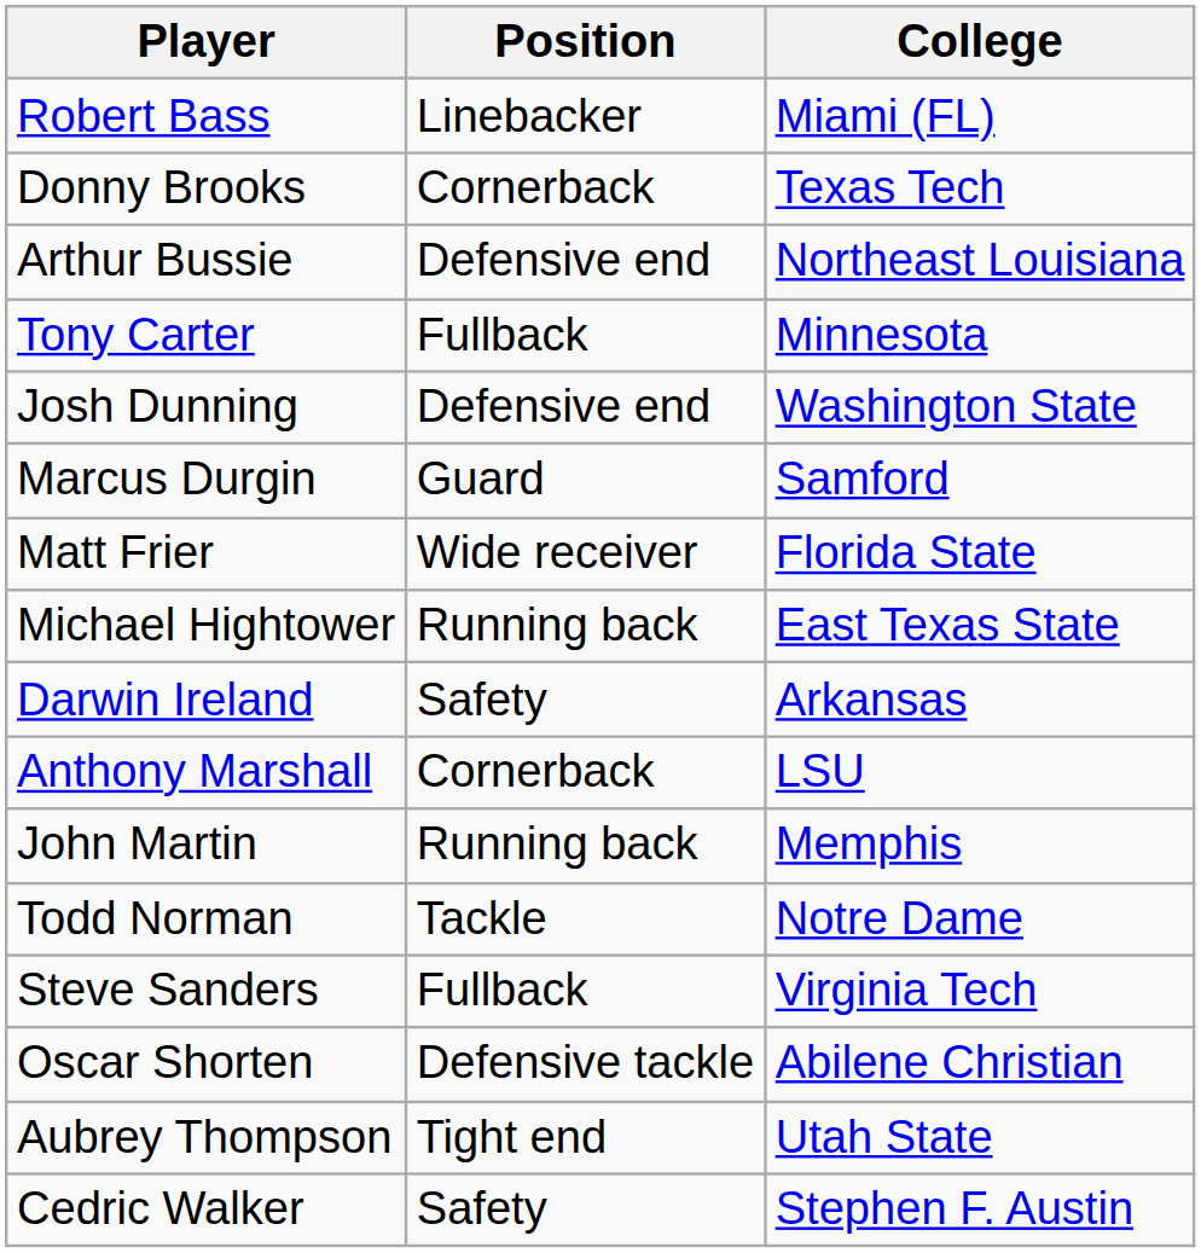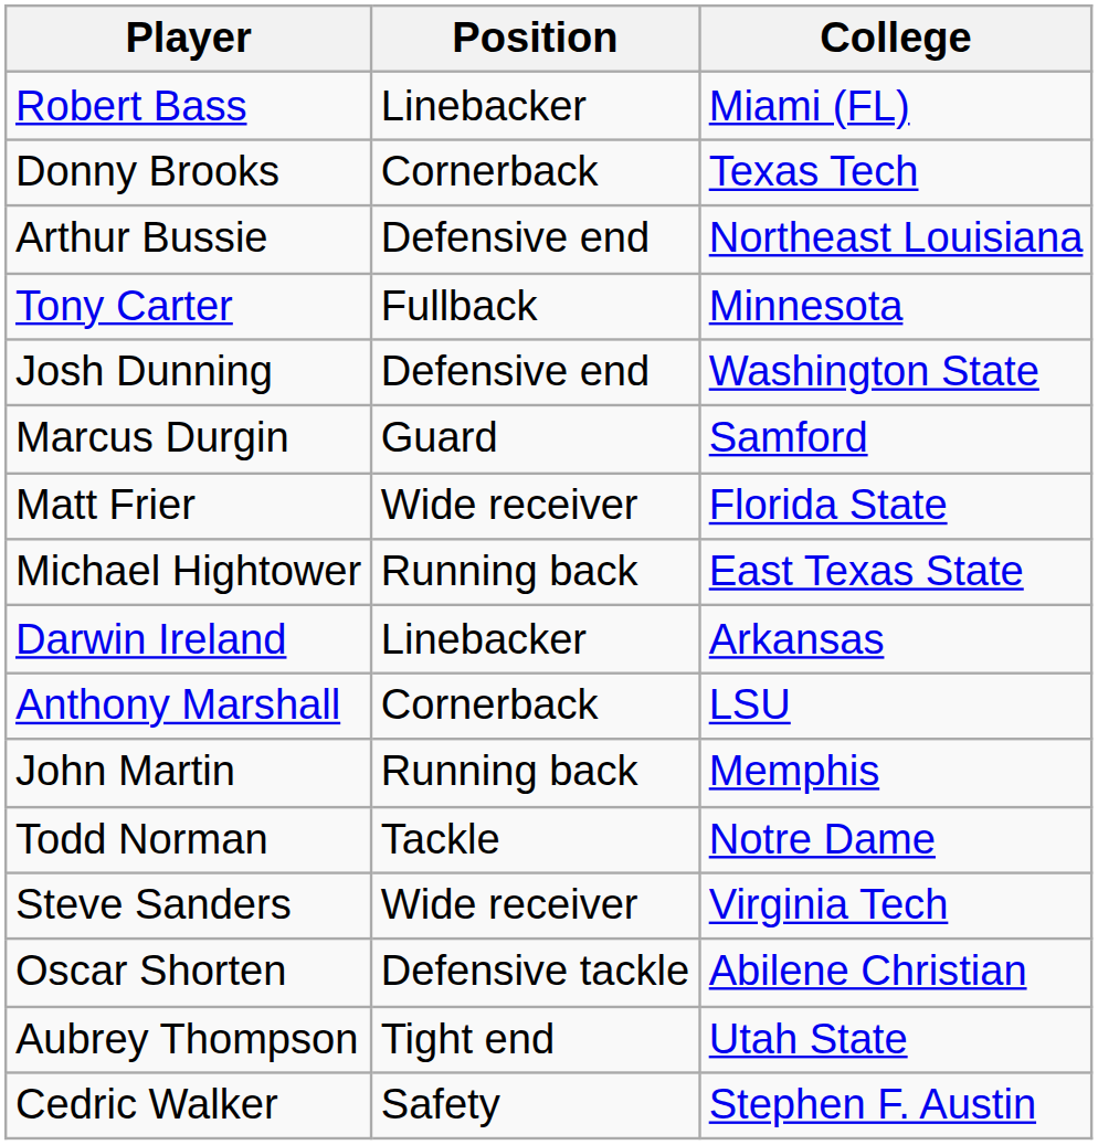Darwin Ireland | Position: Safety -> Linebacker
Steve Sanders | Position: Fullback -> Wide receiver
